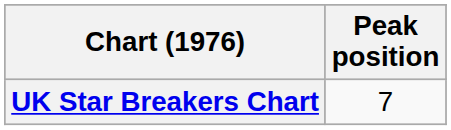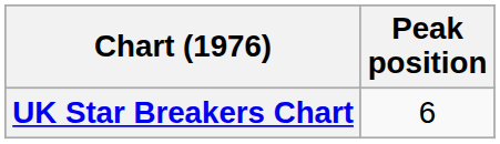UK Star Breakers Chart | Peak position: 7 -> 6
